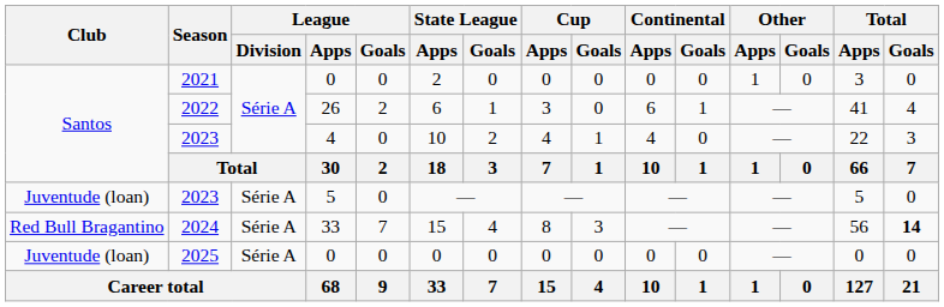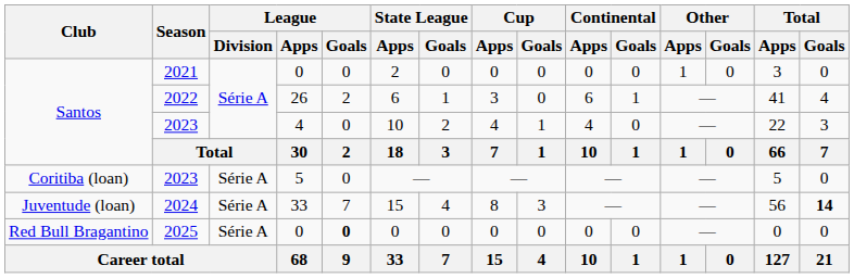2023 / 5 | Club: Juventude (loan) -> Coritiba (loan)
2024 | Club: Red Bull Bragantino -> Juventude (loan)
2025 | Club: Juventude (loan) -> Red Bull Bragantino
2025 | League / Goals: normal -> bold
